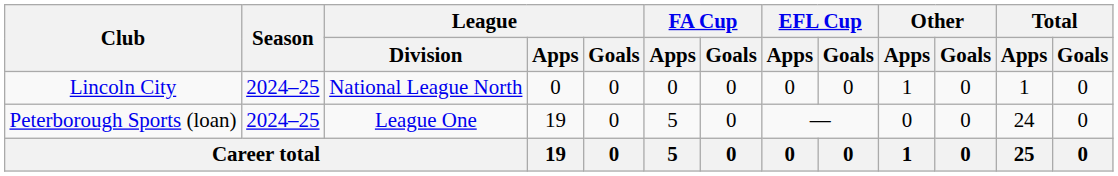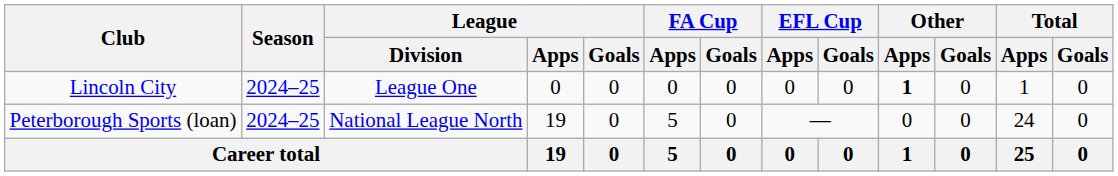Lincoln City | League / Division: National League North -> League One
Lincoln City | Other / Apps: normal -> bold
Peterborough Sports (loan) | League / Division: League One -> National League North
